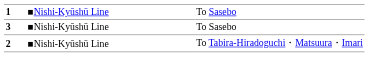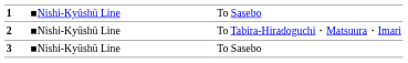rows swapped: 2 <-> 3
